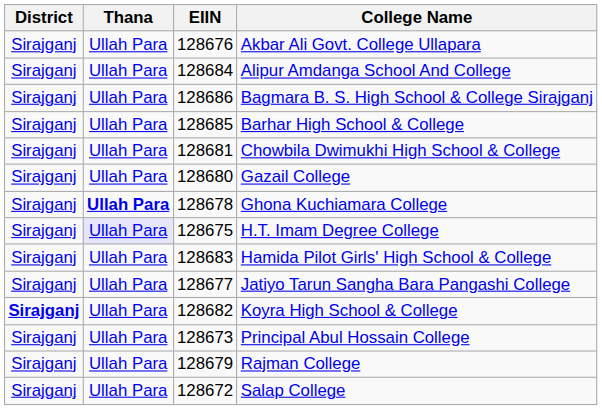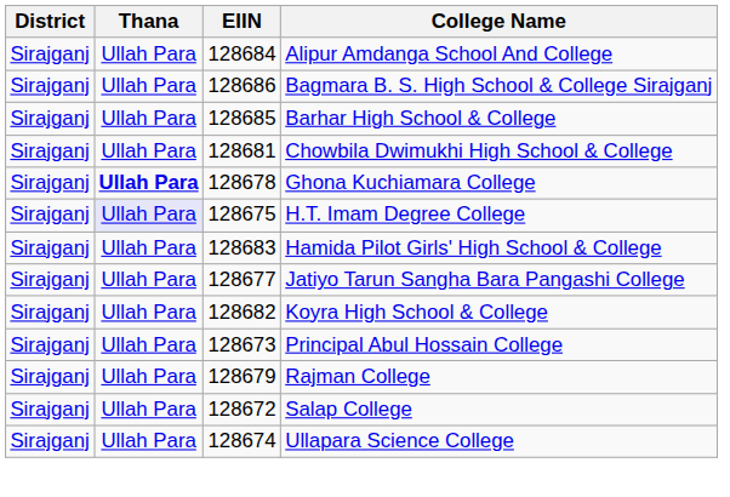- row: Sirajganj | Ullah Para | 128676 | Akbar Ali Govt. College Ullapara
- row: Sirajganj | Ullah Para | 128680 | Gazail College
Koyra High School & College | District: bold -> normal
+ row: Sirajganj | Ullah Para | 128674 | Ullapara Science College
